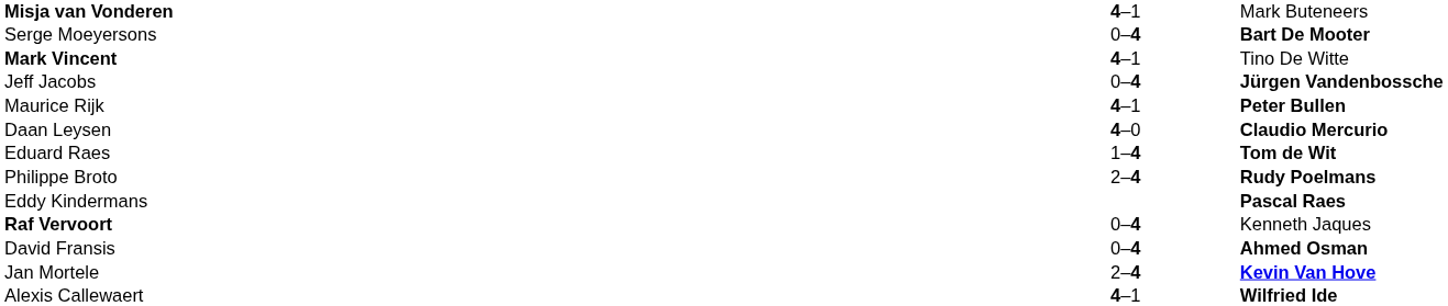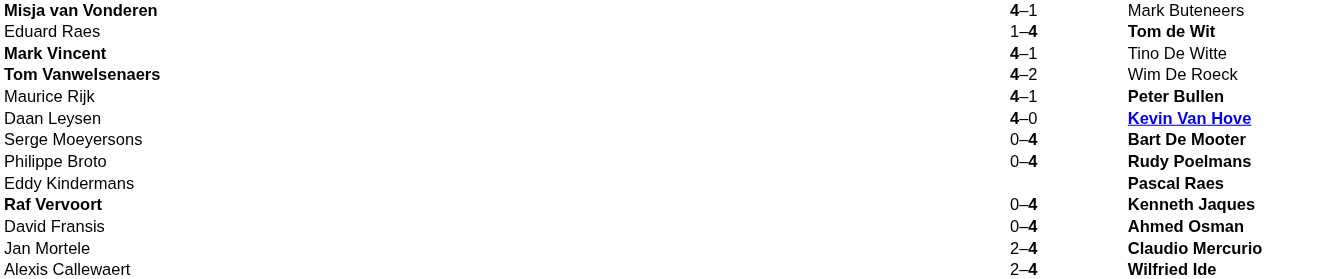rows swapped: Eduard Raes <-> Serge Moeyersons
- row: Jeff Jacobs | 0–4 | Jürgen Vandenbossche
+ row: Tom Vanwelsenaers | 4–2 | Wim De Roeck
Daan Leysen | column 3: Claudio Mercurio -> Kevin Van Hove
Philippe Broto | column 2: 2–4 -> 0–4
Raf Vervoort | column 3: normal -> bold
Jan Mortele | column 3: Kevin Van Hove -> Claudio Mercurio
Alexis Callewaert | column 2: 4–1 -> 2–4
